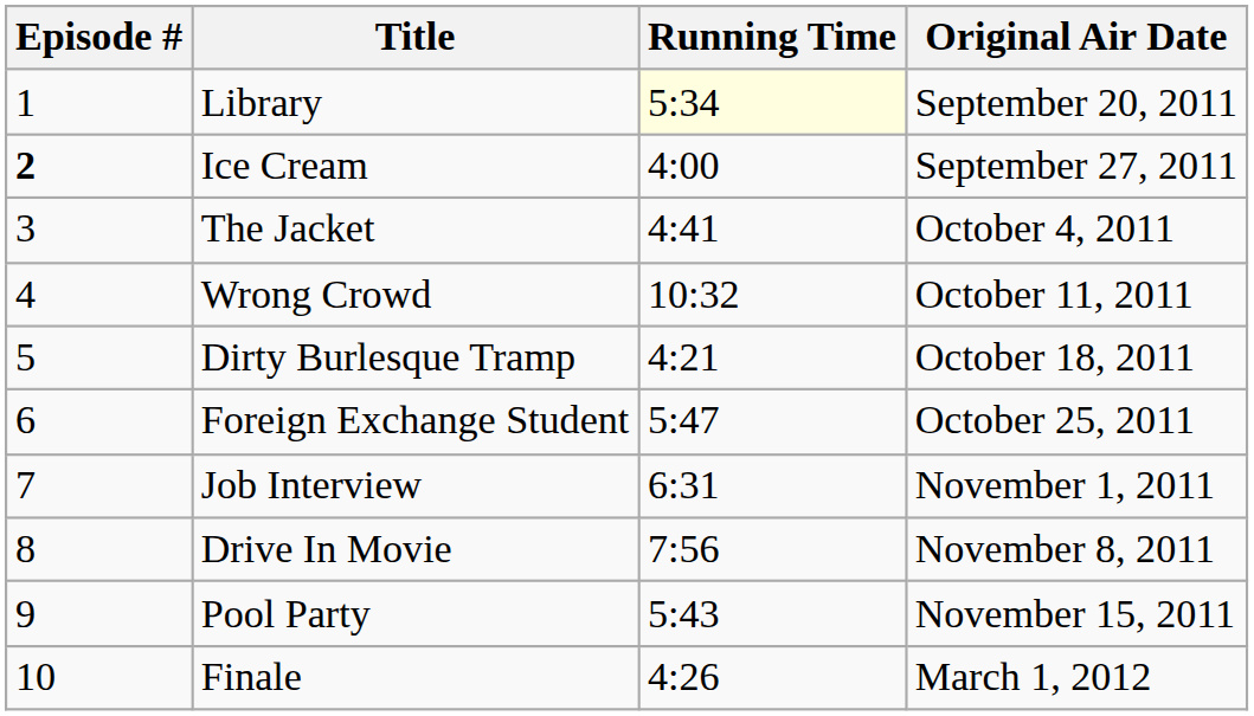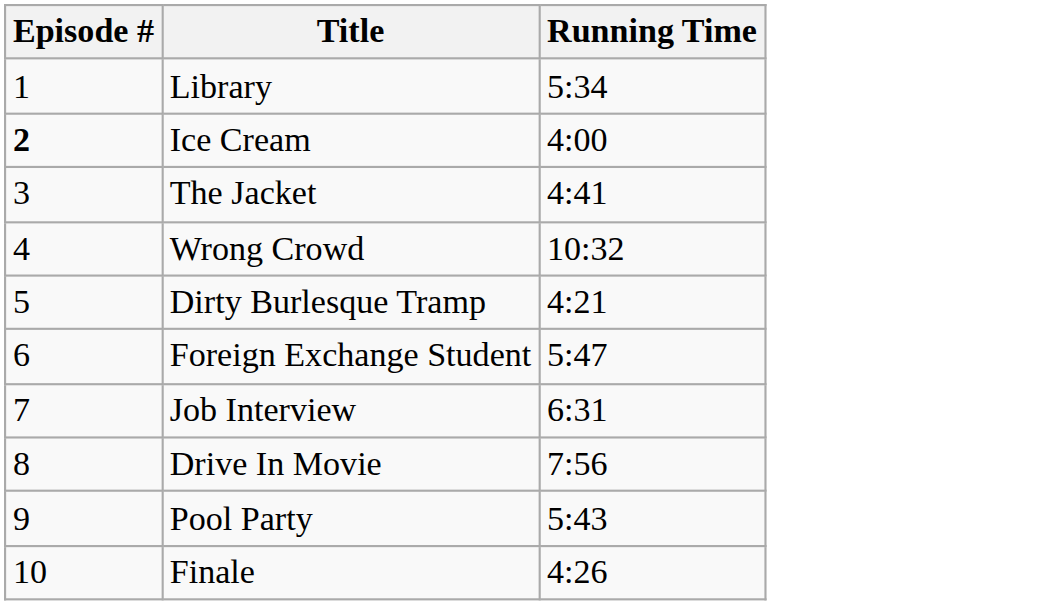- column: Original Air Date | September 20, 2011 | September 27, 2011 | October 4, 2011 | October 11, 2011 | October 18, 2011 | October 25, 2011 | November 1, 2011 | November 8, 2011 | November 15, 2011 | March 1, 2012
Library | Running Time: lightyellow background -> no background
